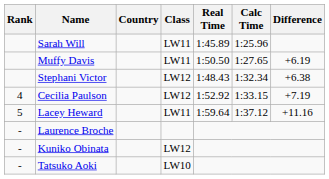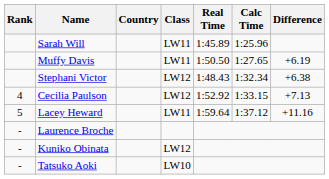Cecilia Paulson | Difference: +7.19 -> +7.13
